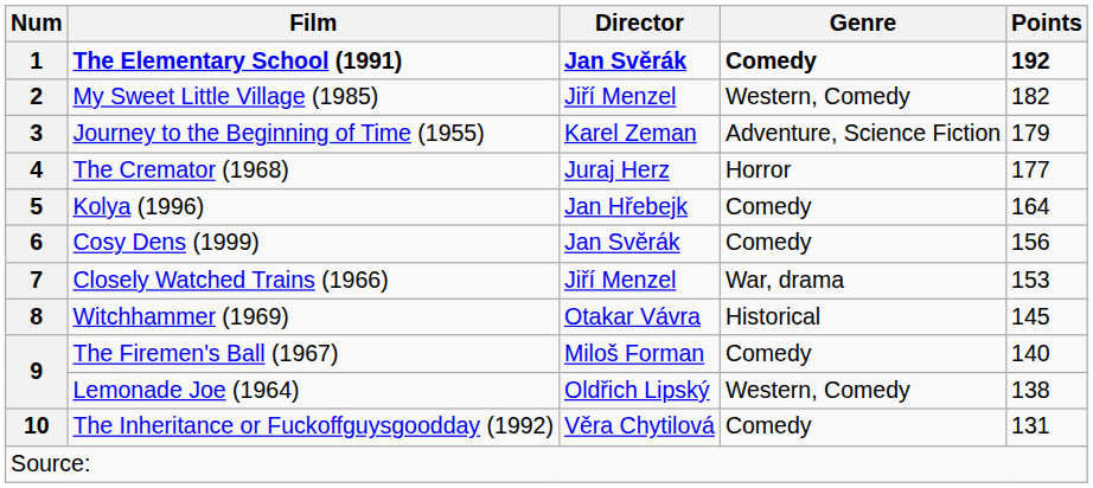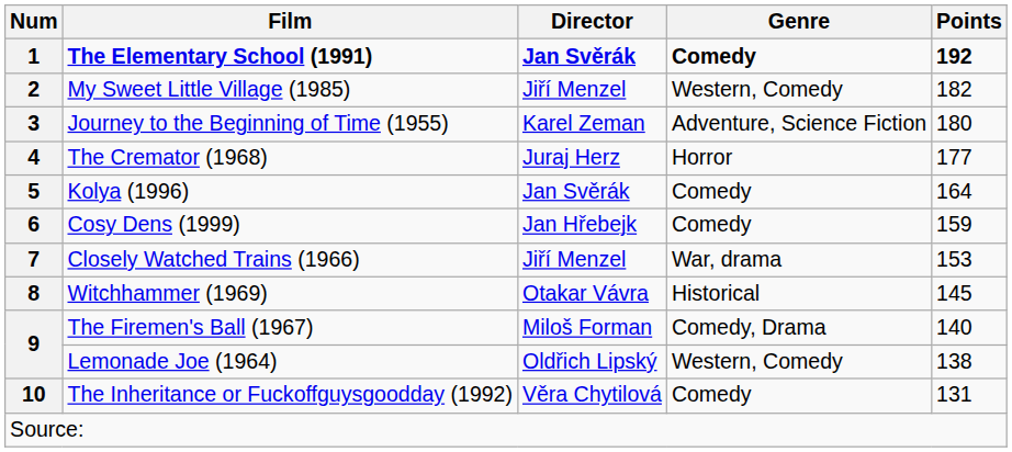3 | Points: 179 -> 180
5 | Director: Jan Hřebejk -> Jan Svěrák
6 | Director: Jan Svěrák -> Jan Hřebejk
6 | Points: 156 -> 159
9 / The Firemen's Ball (1967) | Genre: Comedy -> Comedy, Drama
